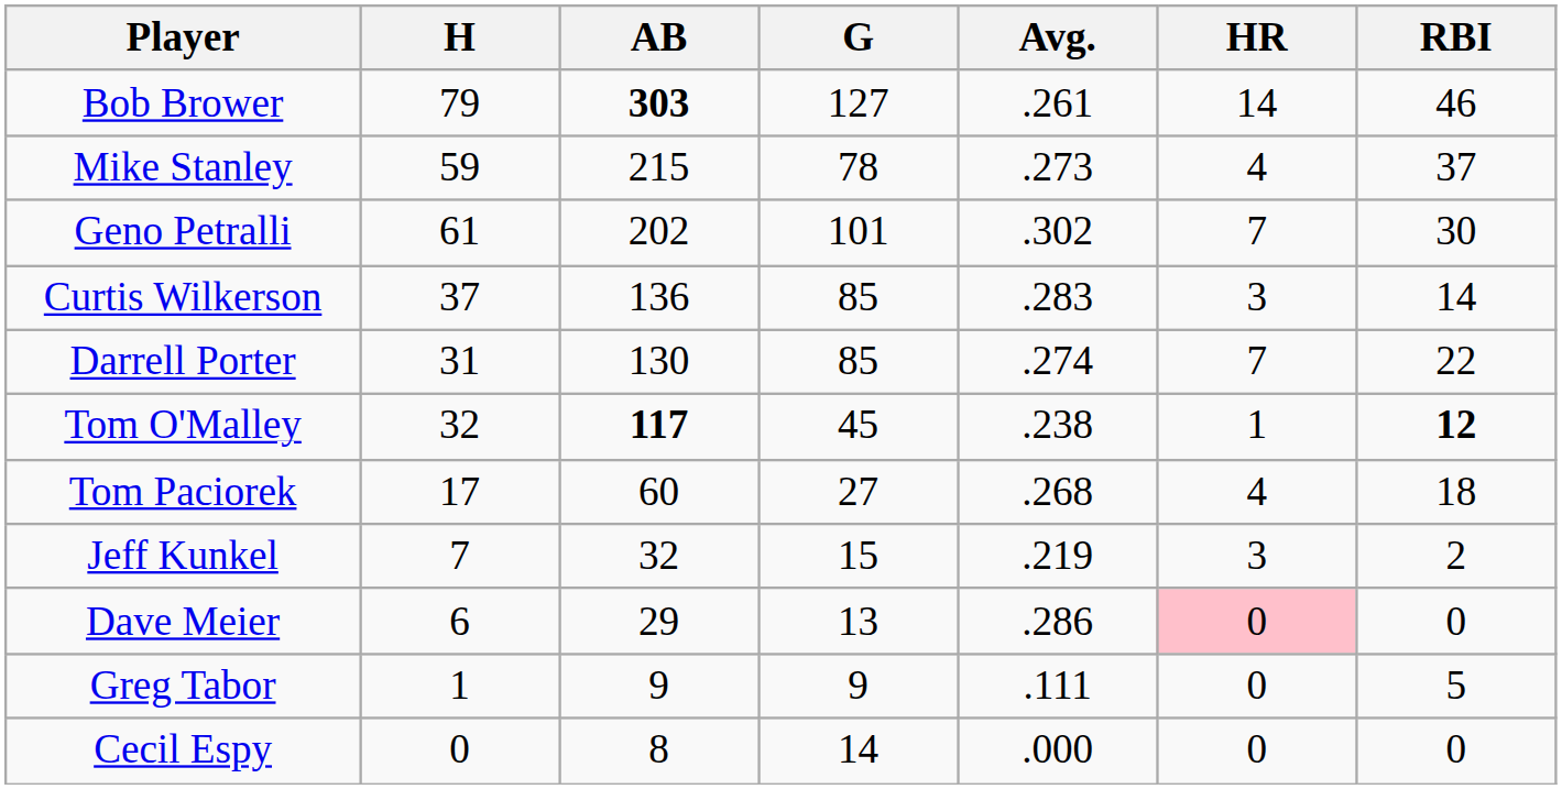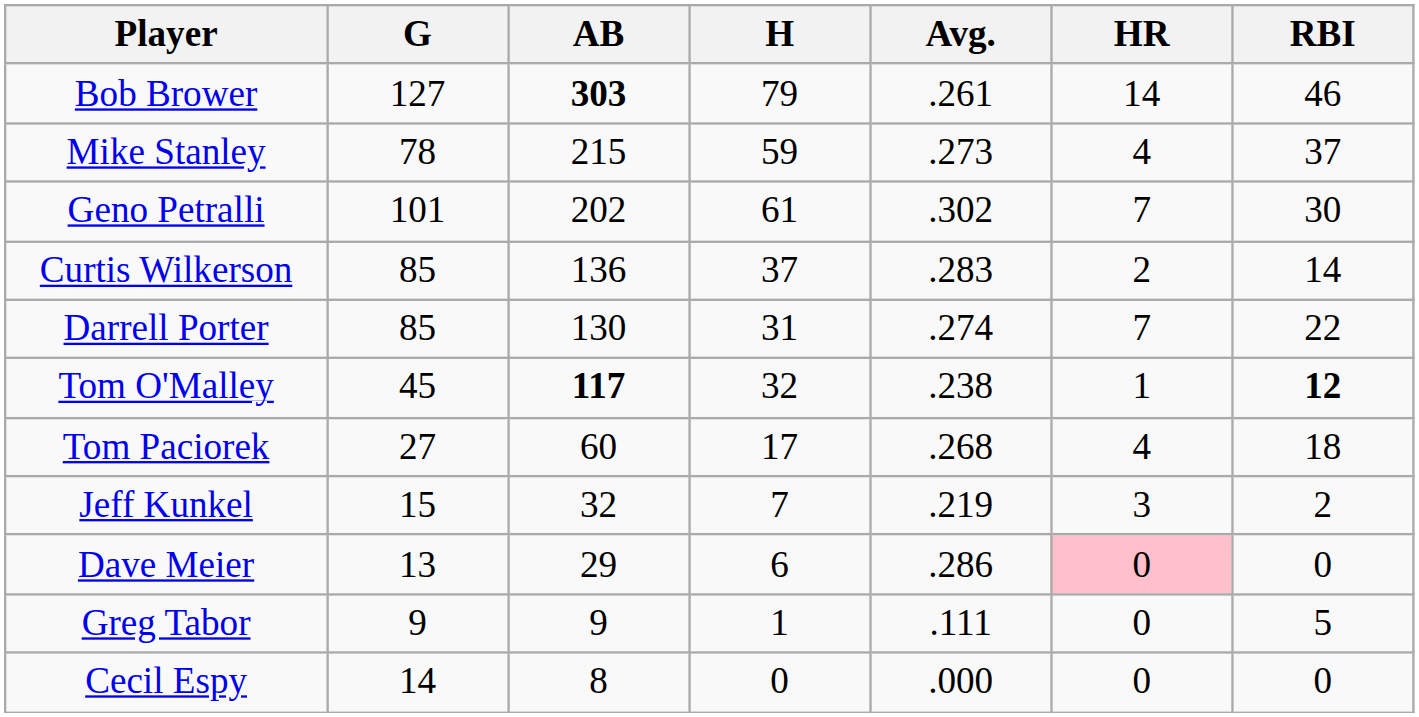columns swapped: G <-> H
Curtis Wilkerson | HR: 3 -> 2
